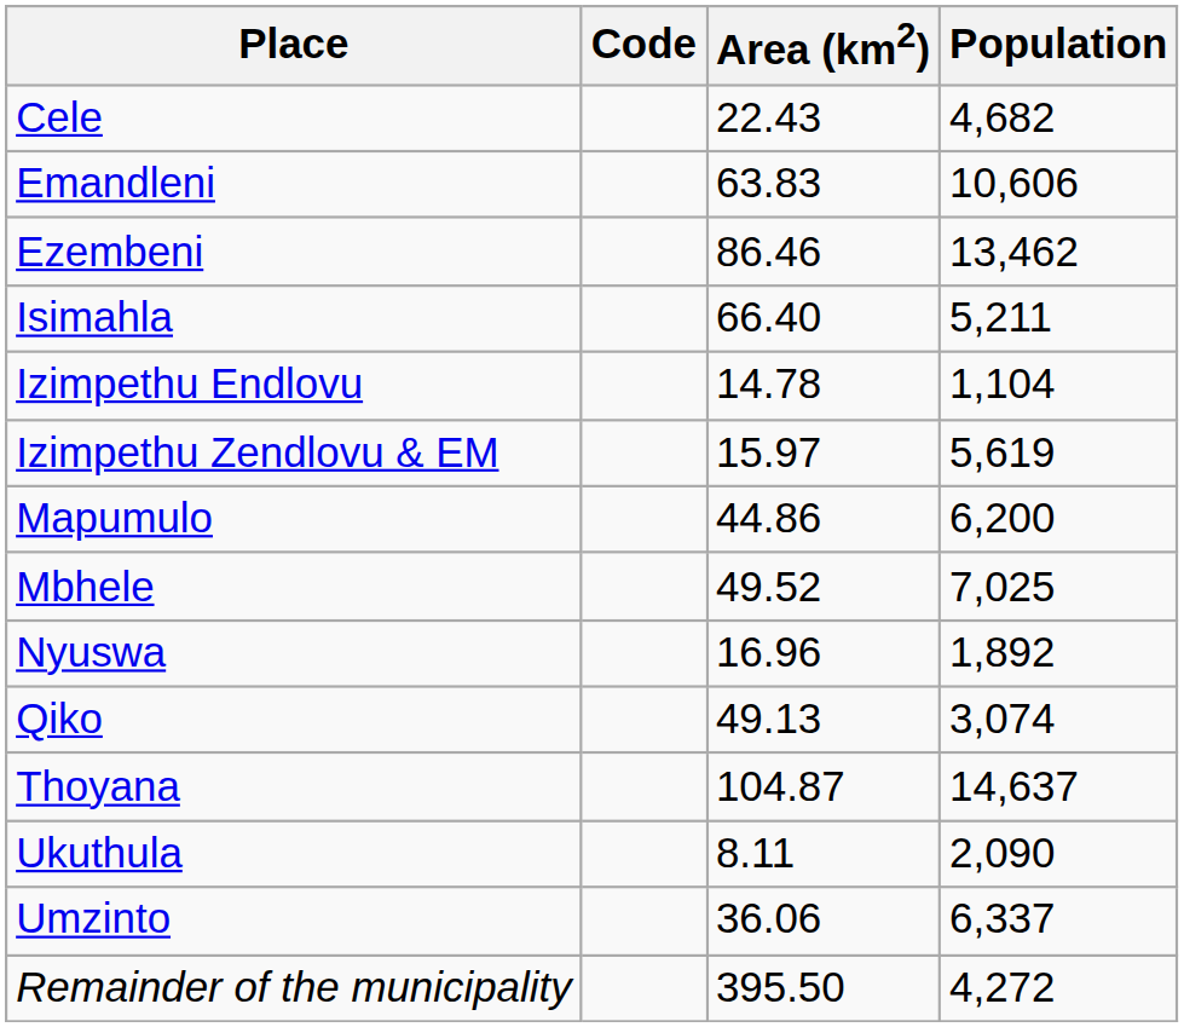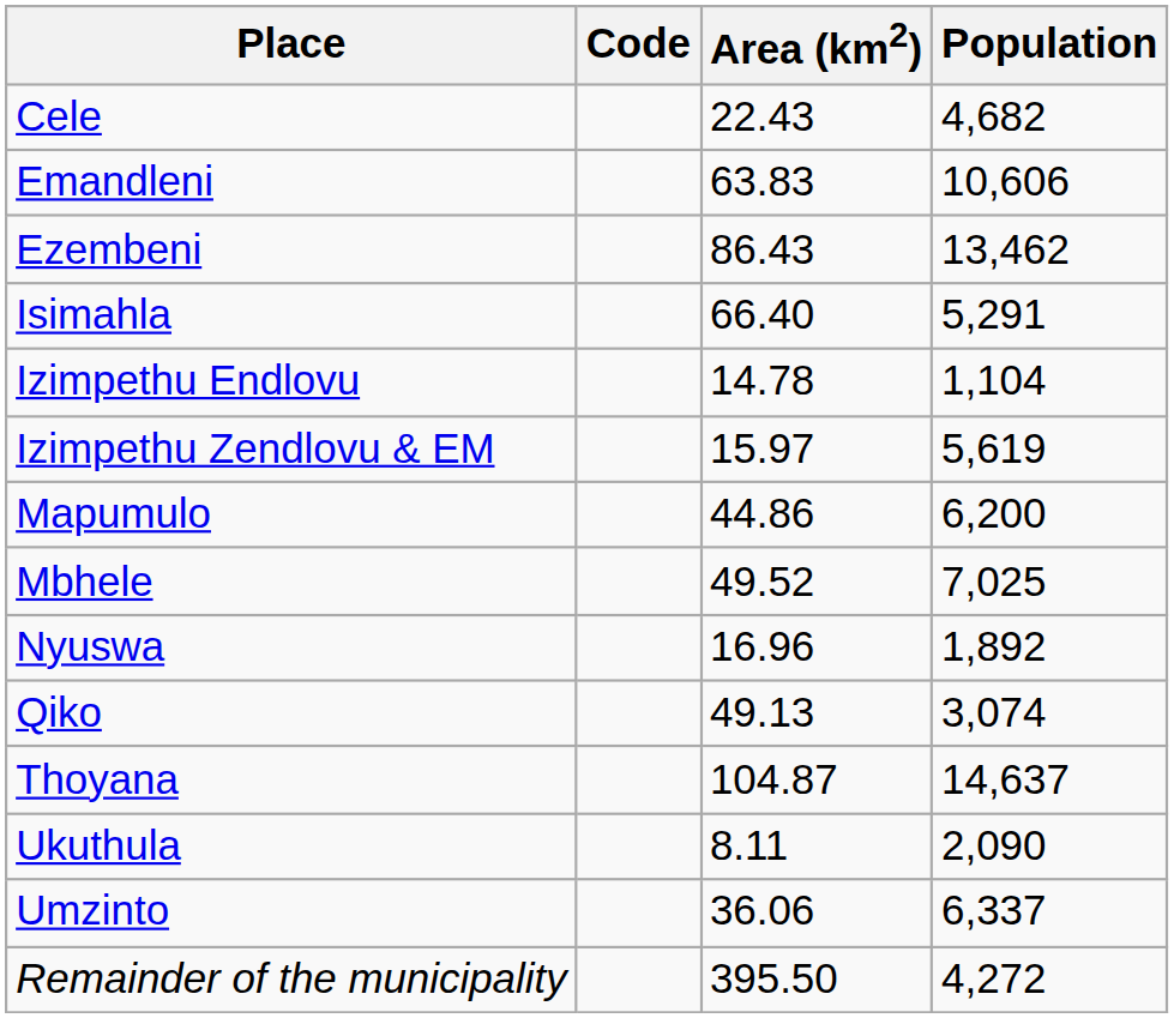Ezembeni | Area (km2): 86.46 -> 86.43
Isimahla | Population: 5,211 -> 5,291
